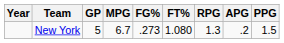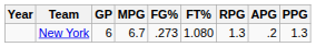New York | GP: 5 -> 6
New York | PPG: 1.5 -> 1.3
